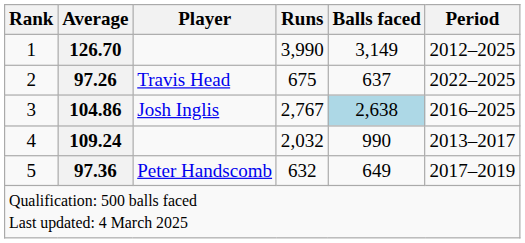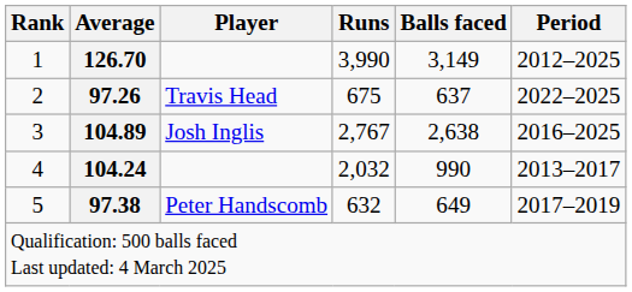3 | Average: 104.86 -> 104.89
3 | Balls faced: lightblue background -> no background
4 | Average: 109.24 -> 104.24
5 | Average: 97.36 -> 97.38
